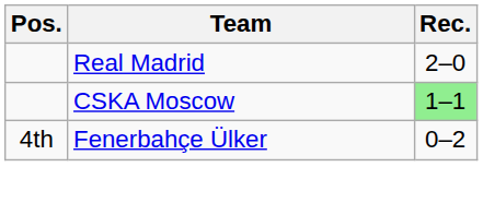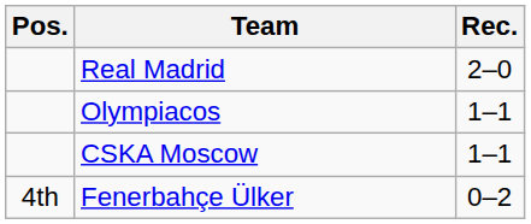+ row: Olympiacos | 1–1
CSKA Moscow | Rec.: lightgreen background -> no background
